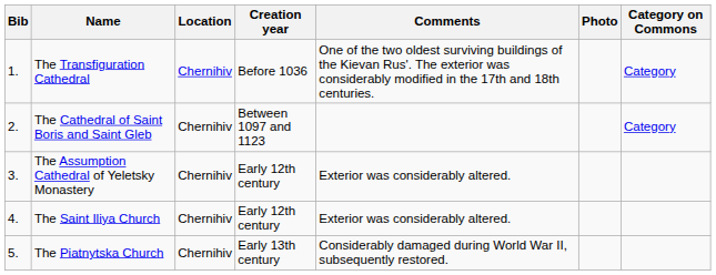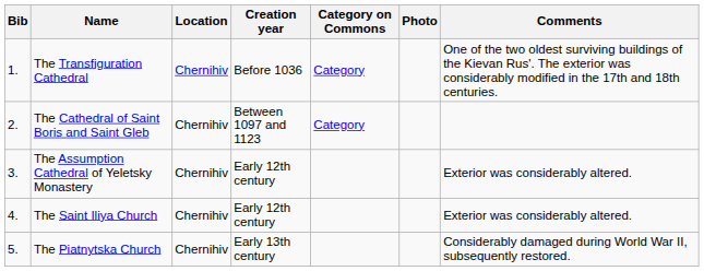columns swapped: Comments <-> Category on Commons
